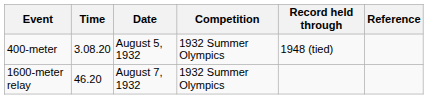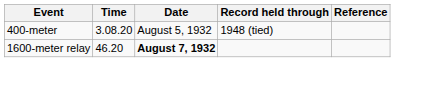- column: Competition | 1932 Summer Olympics | 1932 Summer Olympics
1600-meter relay | Date: normal -> bold
